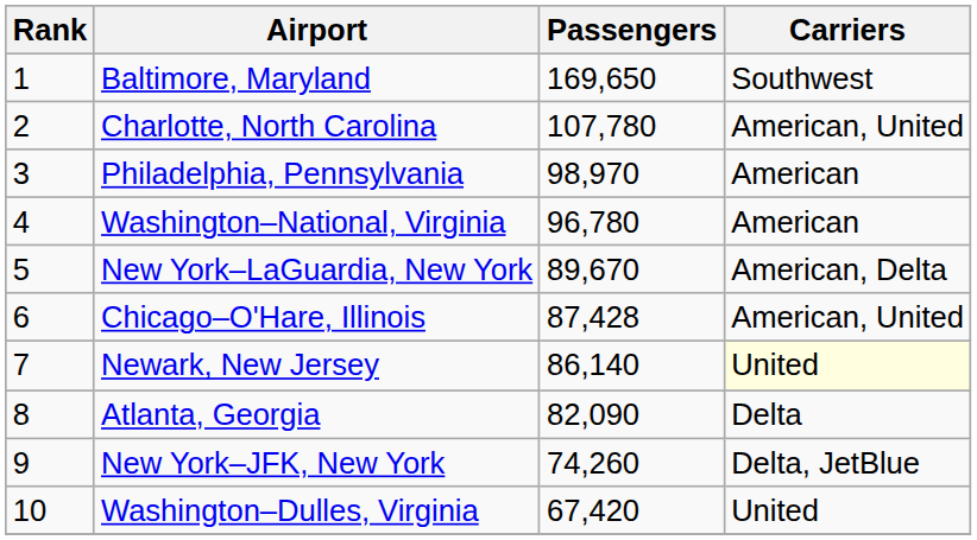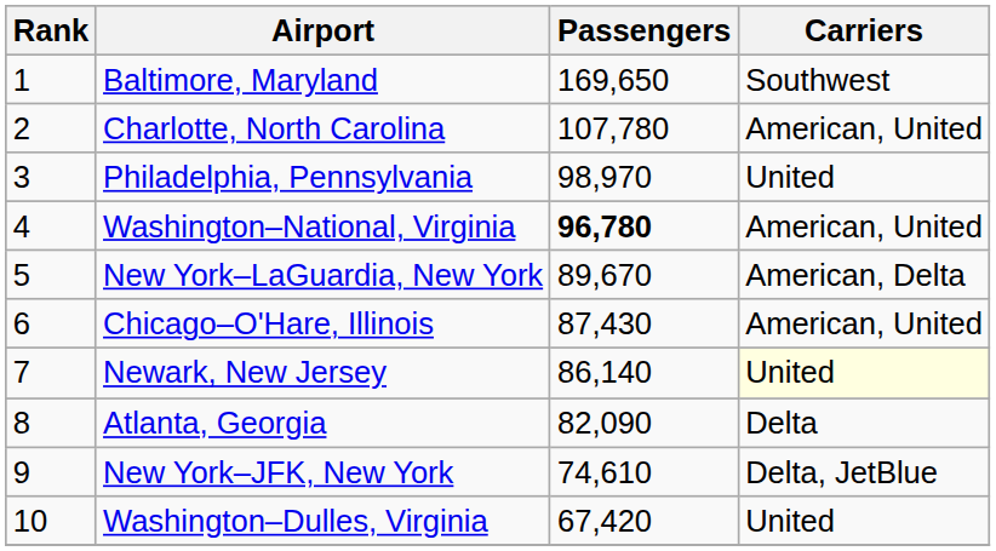Philadelphia, Pennsylvania | Carriers: American -> United
Washington–National, Virginia | Passengers: normal -> bold
Washington–National, Virginia | Carriers: American -> American, United
Chicago–O'Hare, Illinois | Passengers: 87,428 -> 87,430
New York–JFK, New York | Passengers: 74,260 -> 74,610
